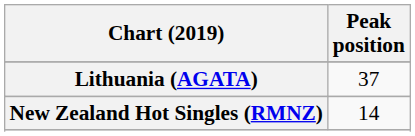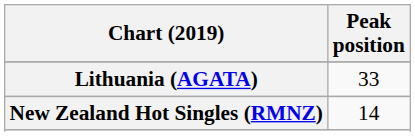Lithuania (AGATA) | Peak position: 37 -> 33
